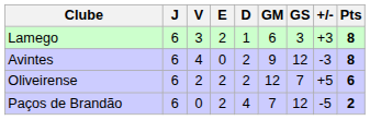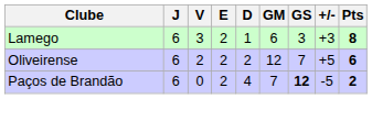- row: Avintes | 6 | 4 | 0 | 2 | 9 | 12 | -3 | 8
Paços de Brandão | GS: normal -> bold
